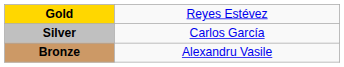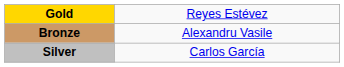rows swapped: Silver <-> Bronze
